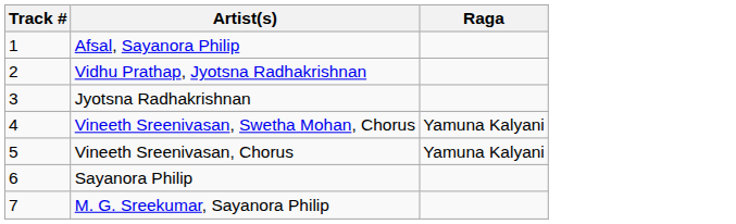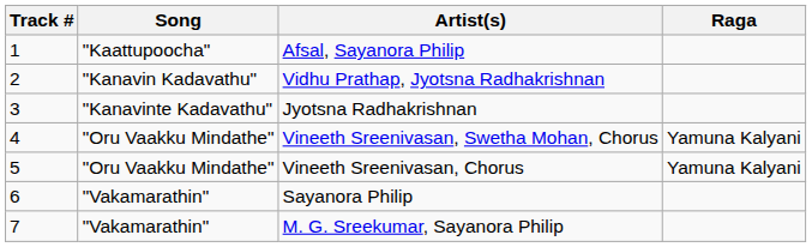+ column: Song | "Kaattupoocha" | "Kanavin Kadavathu" | "Kanavinte Kadavathu" | "Oru Vaakku Mindathe" | "Oru Vaakku Mindathe" | "Vakamarathin" | "Vakamarathin"
